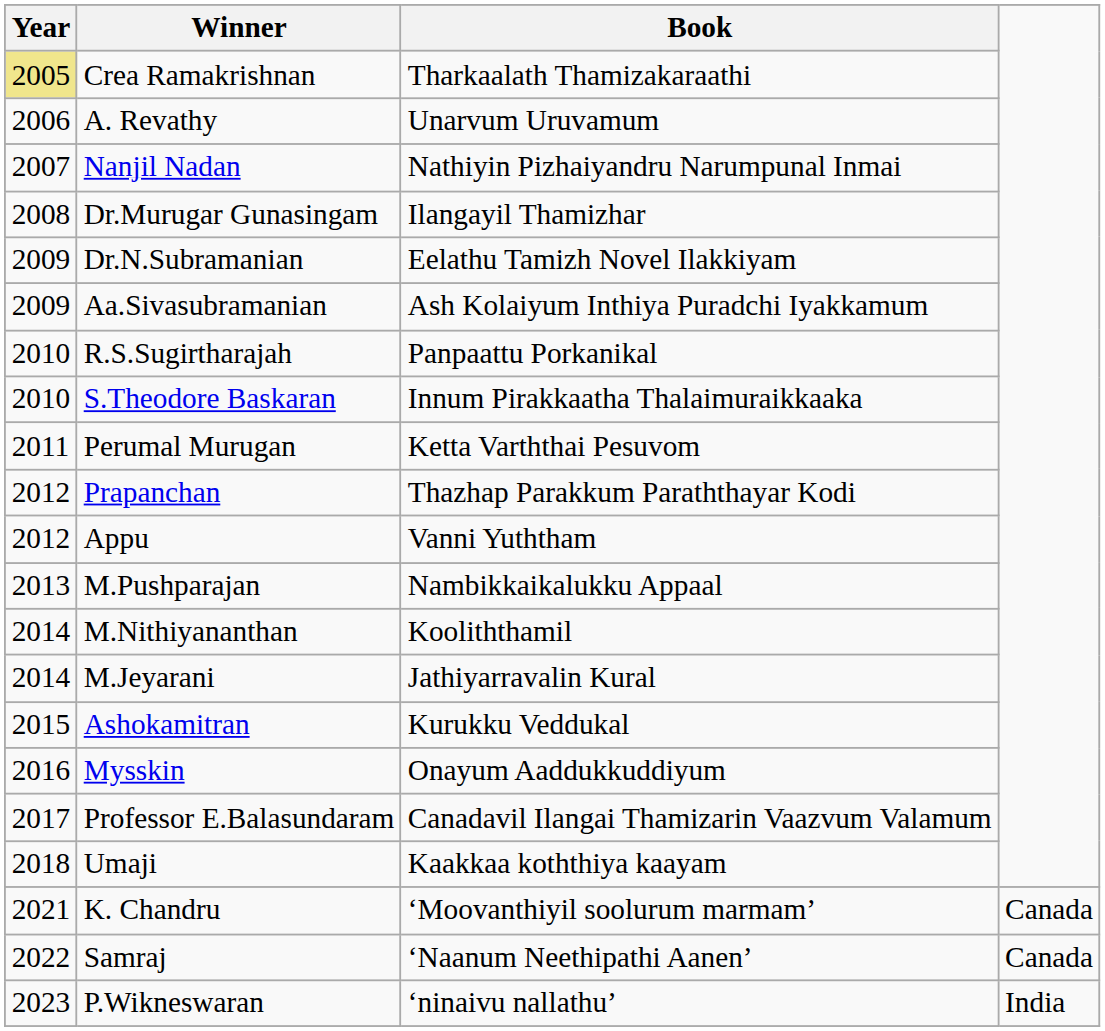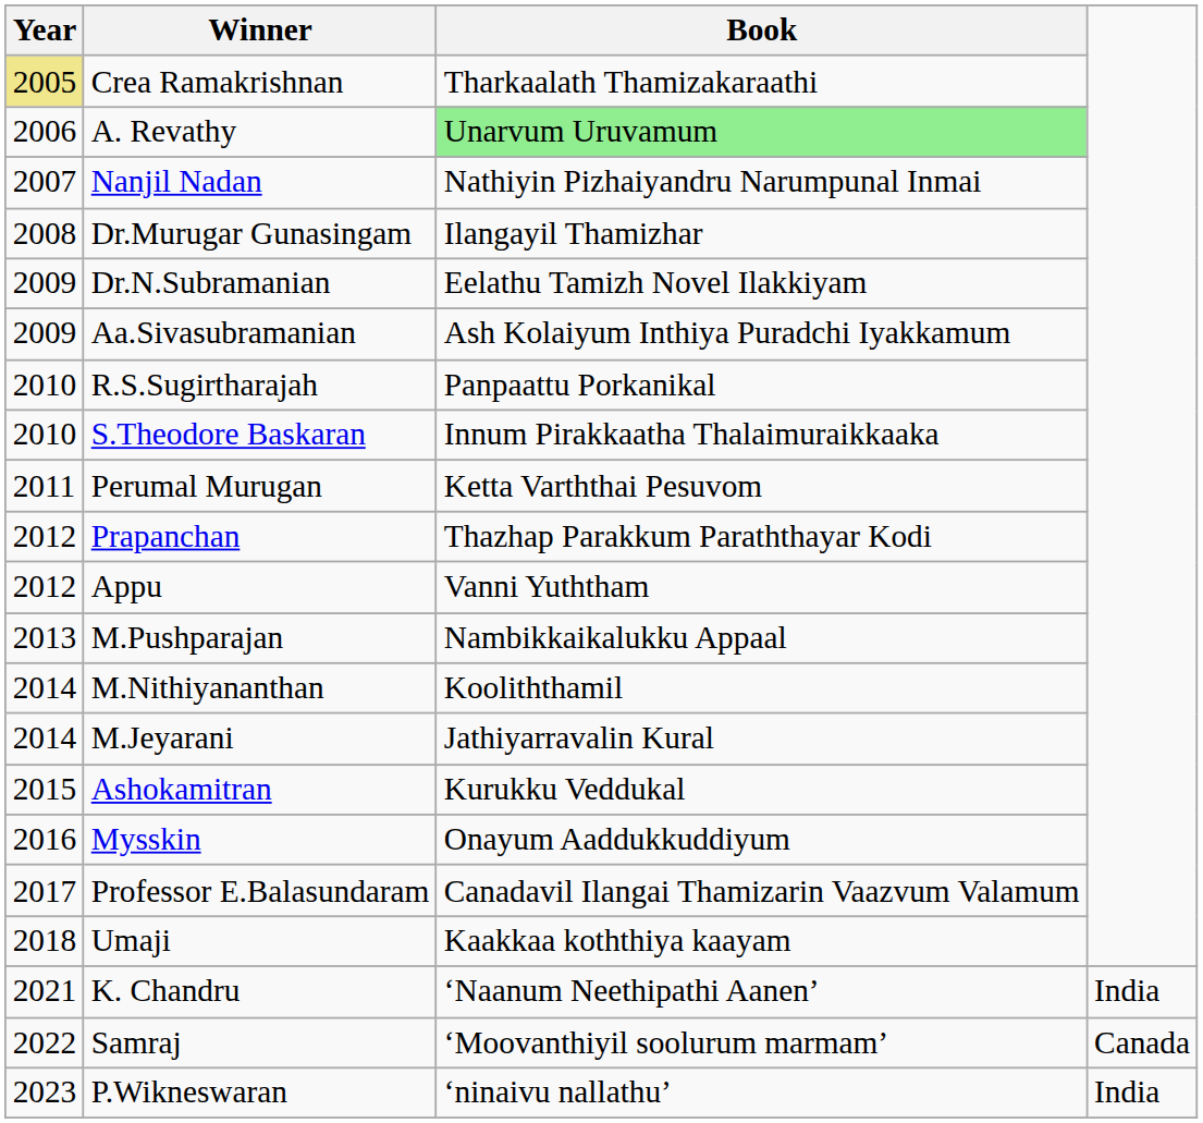A. Revathy | Book: no background -> lightgreen background
K. Chandru | Book: ‘Moovanthiyil soolurum marmam’ -> ‘Naanum Neethipathi Aanen’
K. Chandru | column 4: Canada -> India
Samraj | Book: ‘Naanum Neethipathi Aanen’ -> ‘Moovanthiyil soolurum marmam’
